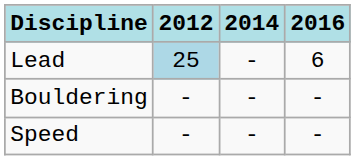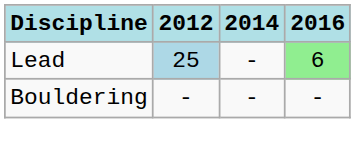Lead | 2016: no background -> lightgreen background
- row: Speed | - | - | -
